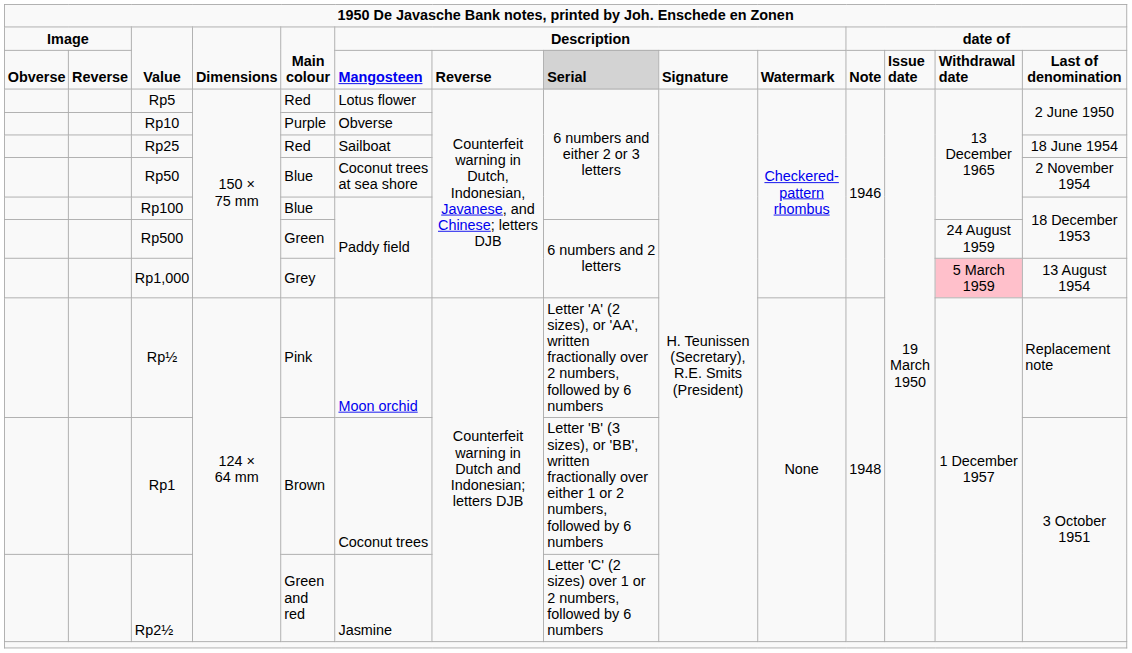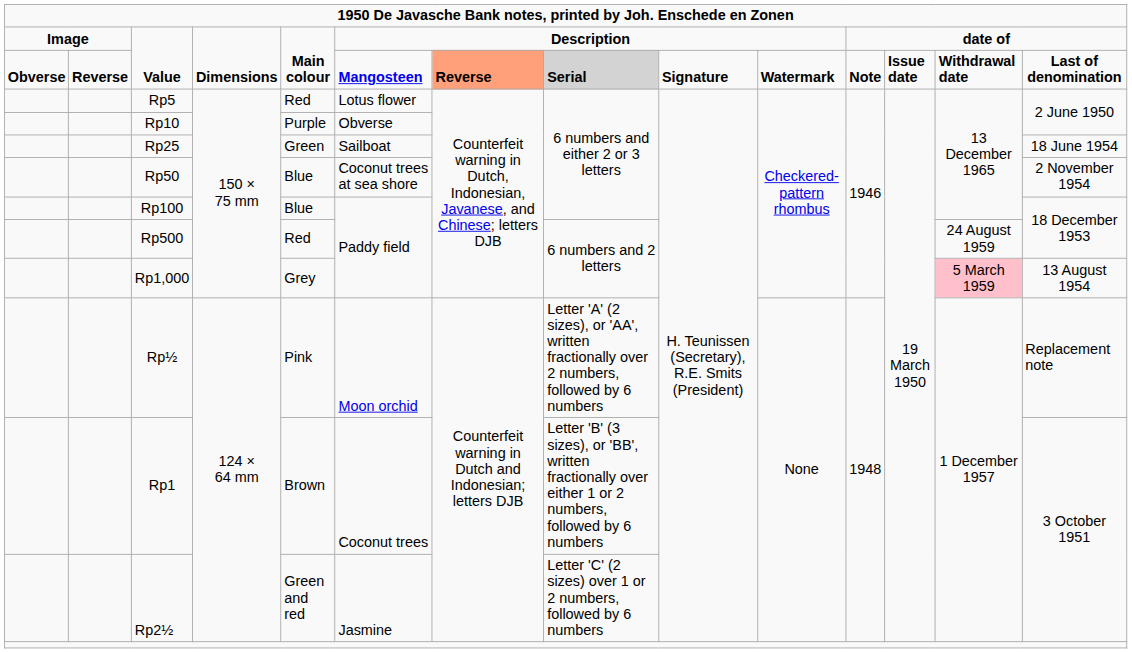Obverse / Value | column 7: no background -> lightsalmon background
Rp25 | column 5: Red -> Green
Rp500 | column 5: Green -> Red
